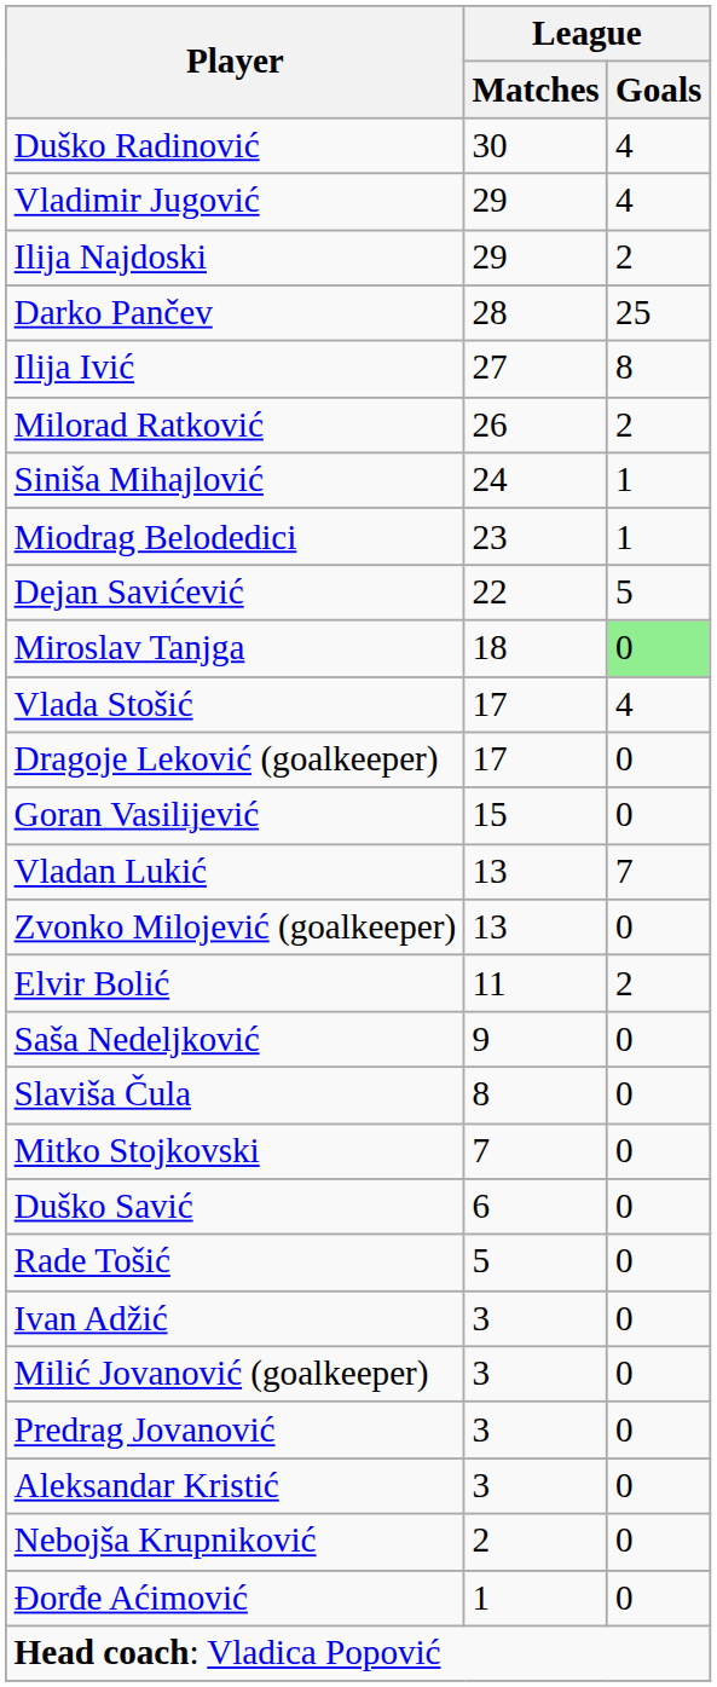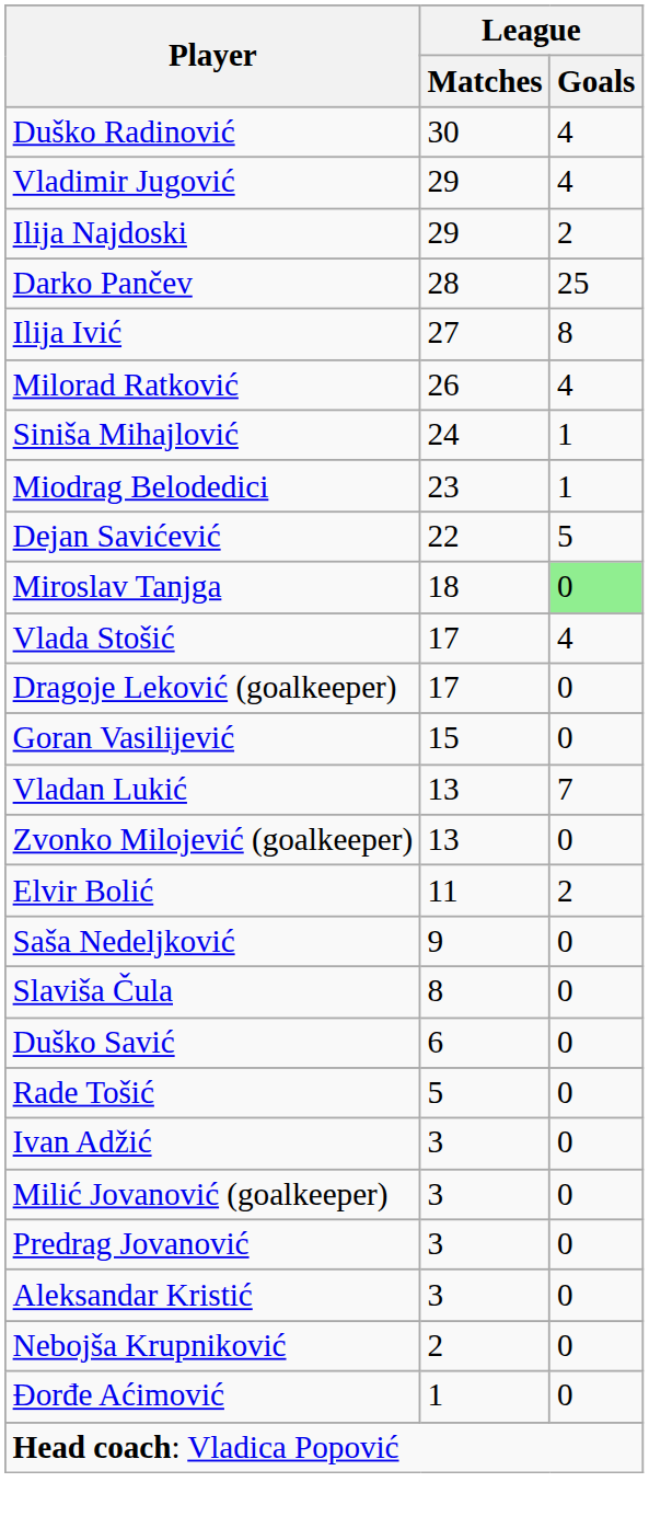Milorad Ratković | League / Goals: 2 -> 4
- row: Mitko Stojkovski | 7 | 0
